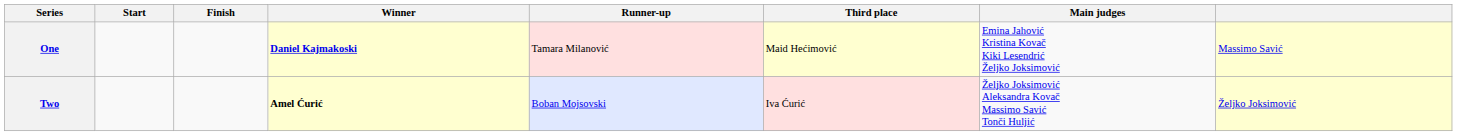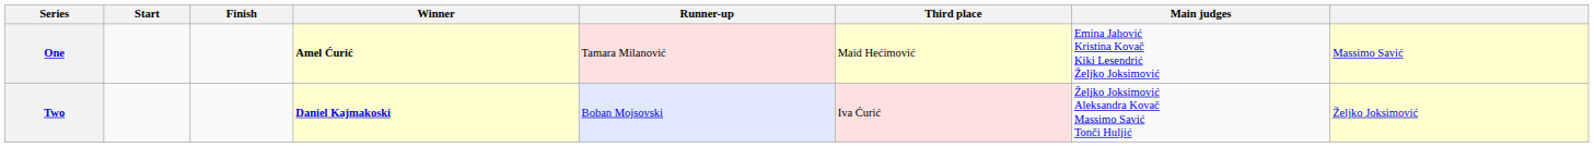One | Winner: Daniel Kajmakoski -> Amel Ćurić
Two | Winner: Amel Ćurić -> Daniel Kajmakoski
